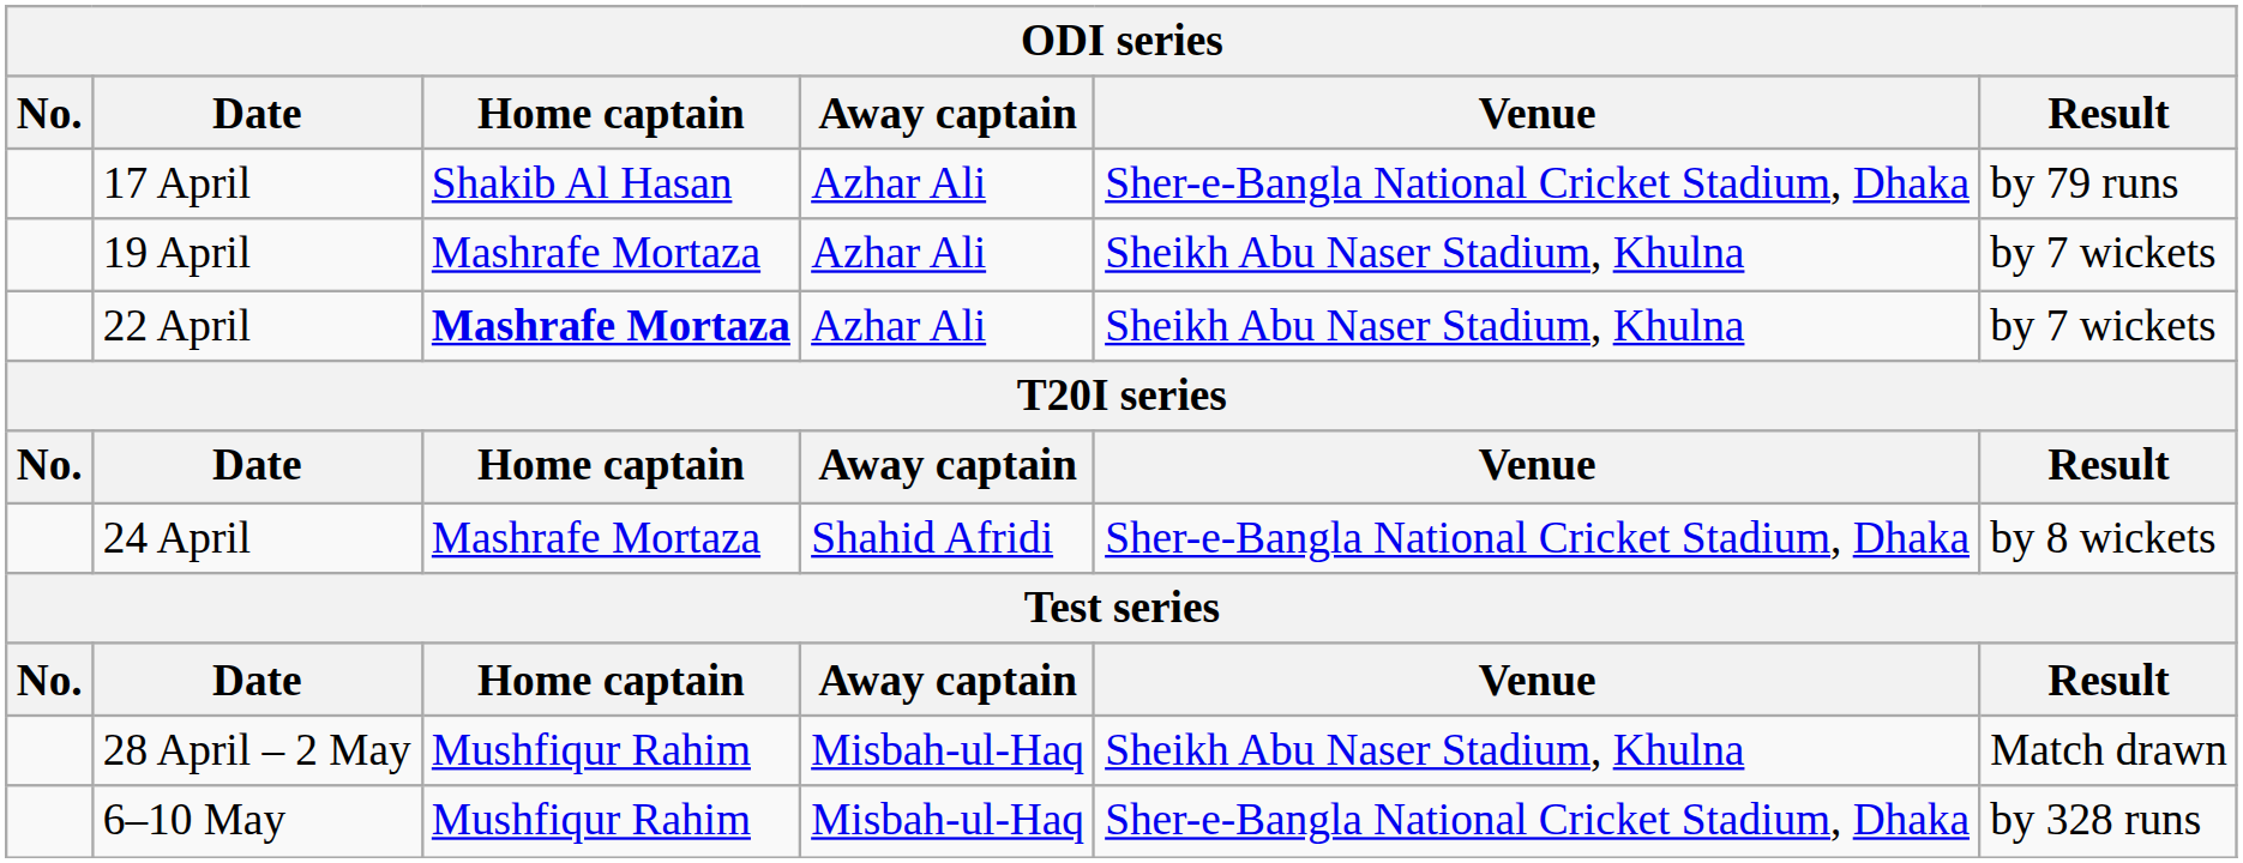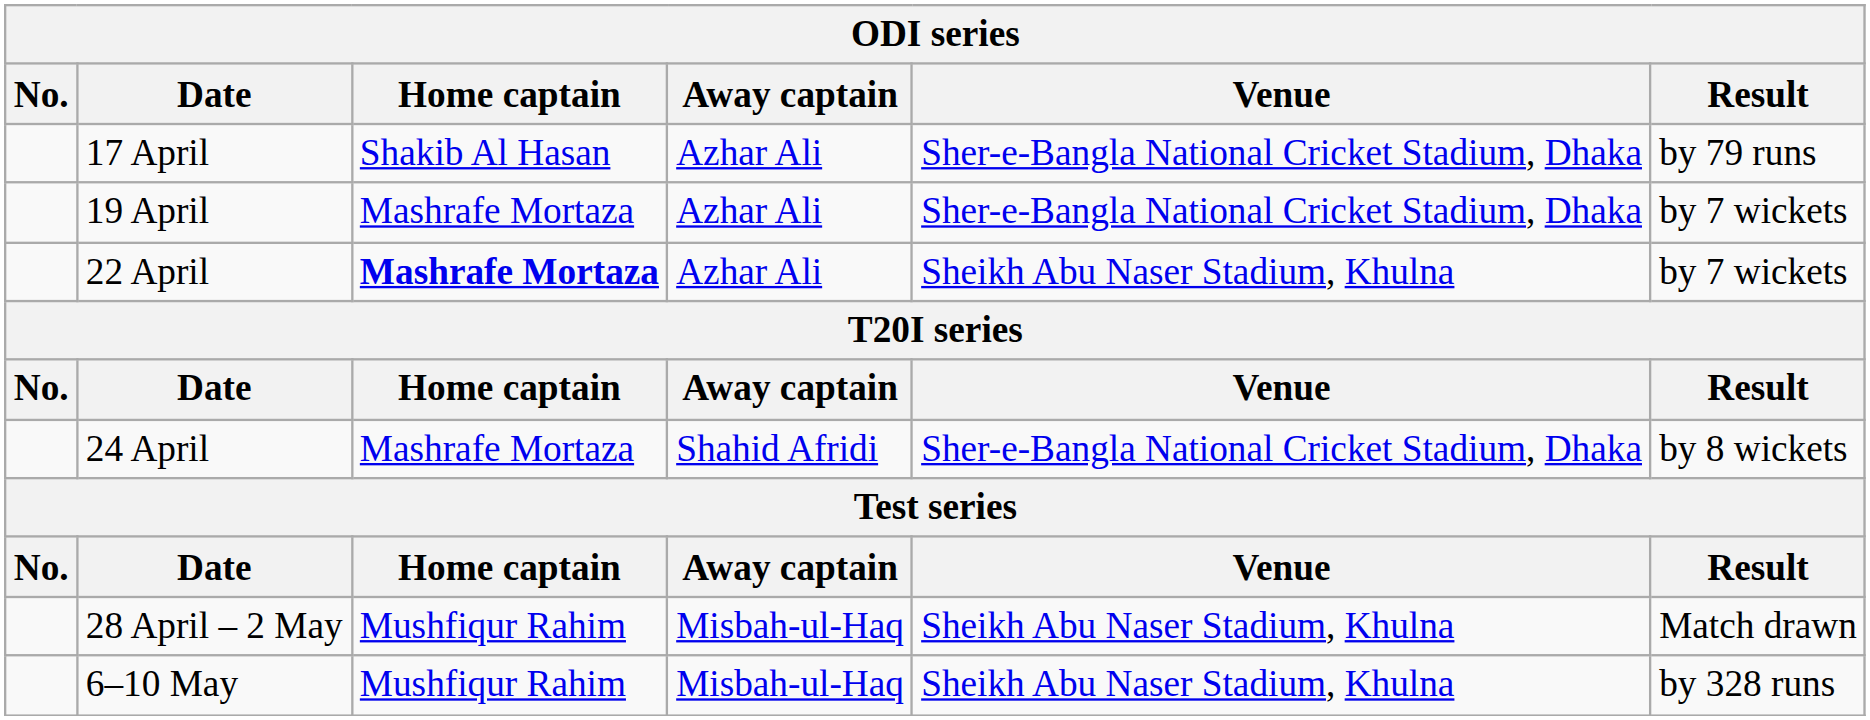19 April | Venue: Sheikh Abu Naser Stadium, Khulna -> Sher-e-Bangla National Cricket Stadium, Dhaka
6–10 May | Venue: Sher-e-Bangla National Cricket Stadium, Dhaka -> Sheikh Abu Naser Stadium, Khulna
